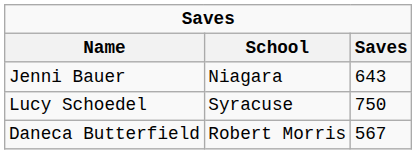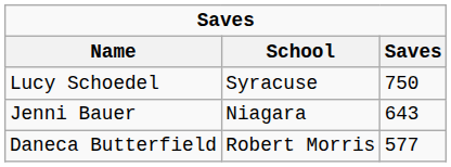rows swapped: Lucy Schoedel <-> Jenni Bauer
Daneca Butterfield | Saves: 567 -> 577
